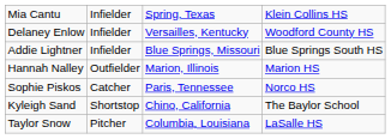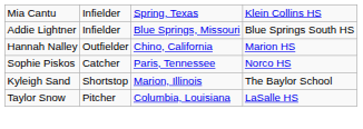- row: Delaney Enlow | Infielder | Versailles, Kentucky | Woodford County HS
Hannah Nalley | column 3: Marion, Illinois -> Chino, California
Kyleigh Sand | column 3: Chino, California -> Marion, Illinois
